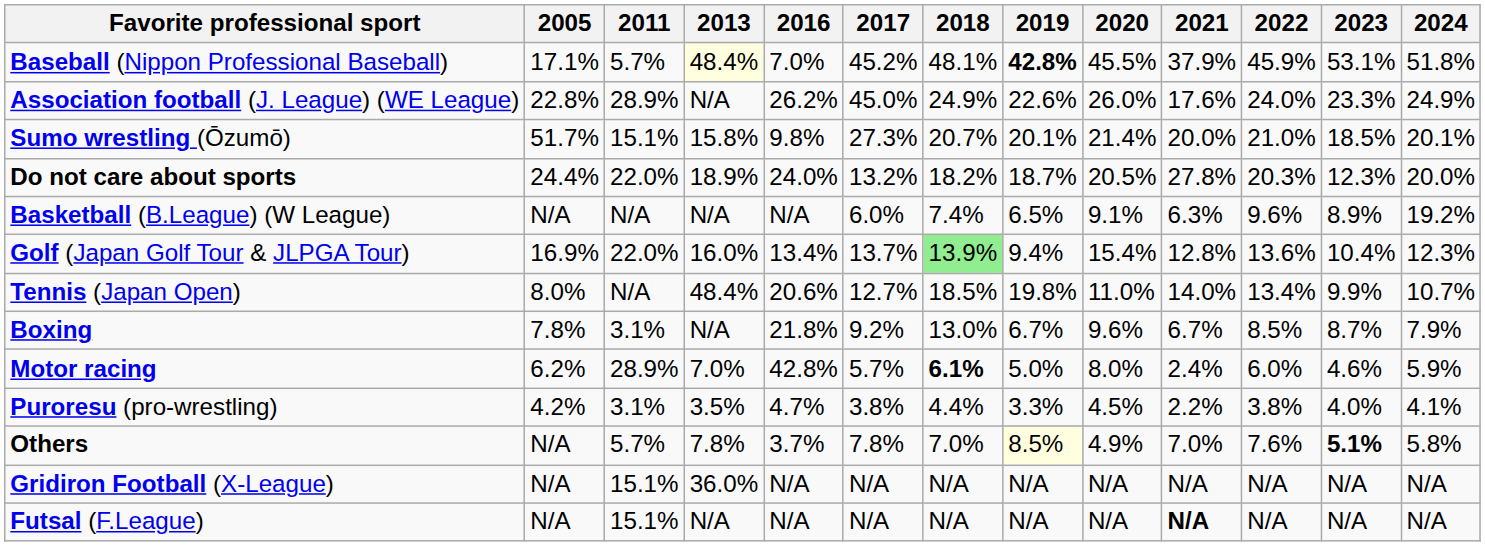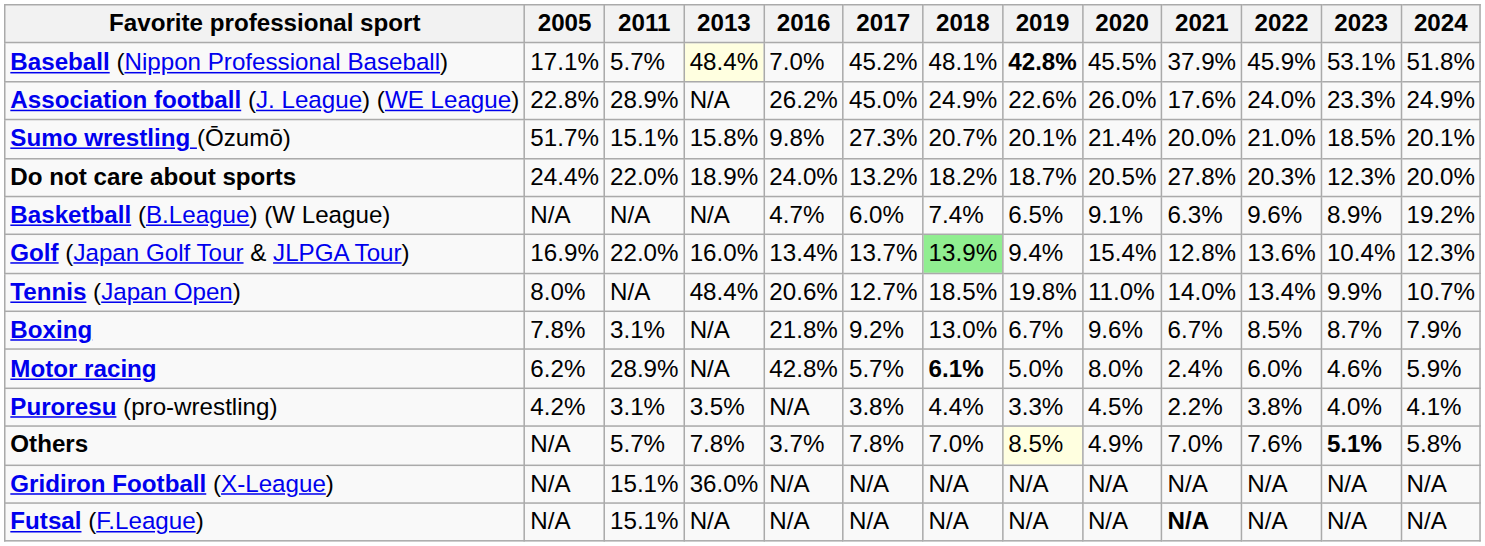Basketball (B.League) (W League) | 2016: N/A -> 4.7%
Motor racing | 2013: 7.0% -> N/A
Puroresu (pro-wrestling) | 2016: 4.7% -> N/A
